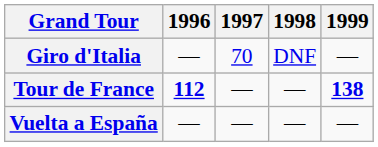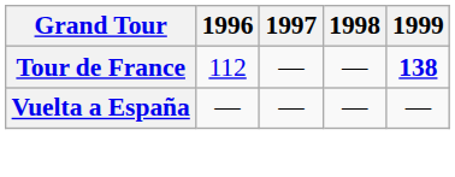- row: Giro d'Italia | — | 70 | DNF | —
Tour de France | 1996: bold -> normal
